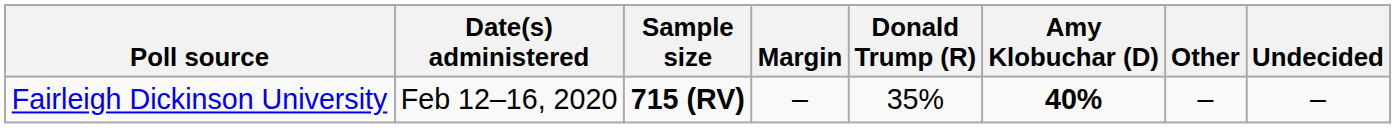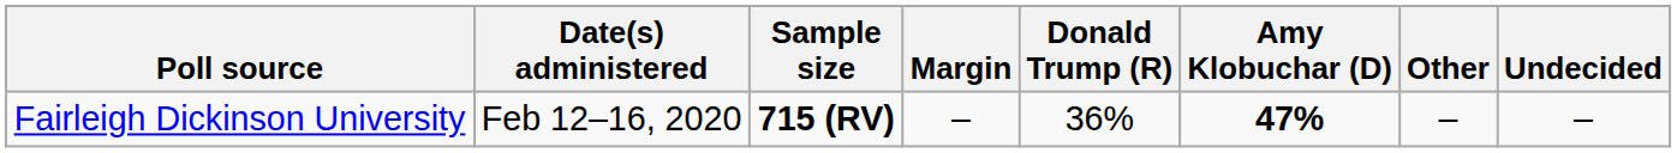Fairleigh Dickinson University | Donald Trump (R): 35% -> 36%
Fairleigh Dickinson University | Amy Klobuchar (D): 40% -> 47%
